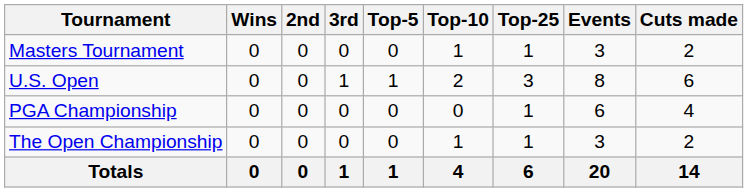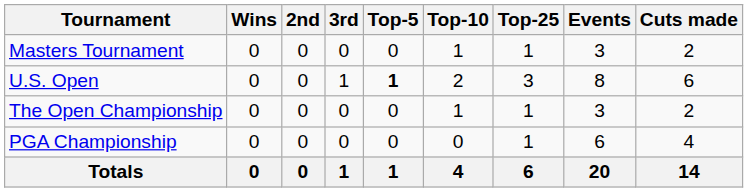U.S. Open | Top-5: normal -> bold
rows swapped: The Open Championship <-> PGA Championship
